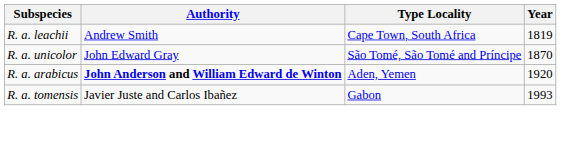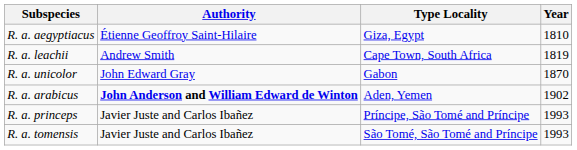+ row: R. a. aegyptiacus | Étienne Geoffroy Saint-Hilaire | Giza, Egypt | 1810
R. a. unicolor | Type Locality: São Tomé, São Tomé and Príncipe -> Gabon
R. a. arabicus | Year: 1920 -> 1902
+ row: R. a. princeps | Javier Juste and Carlos Ibañez | Príncipe, São Tomé and Príncipe | 1993
R. a. tomensis | Type Locality: Gabon -> São Tomé, São Tomé and Príncipe
